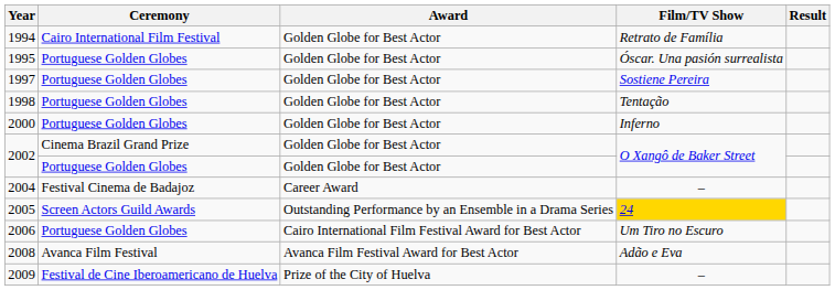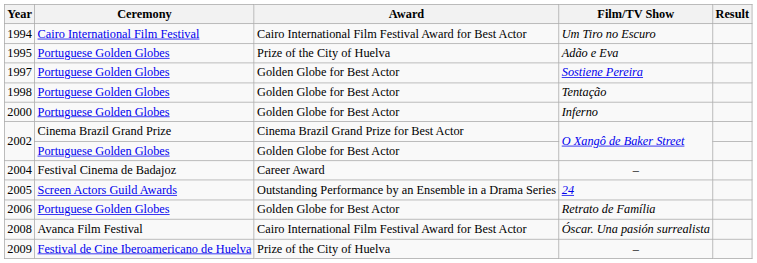1994 | Award: Golden Globe for Best Actor -> Cairo International Film Festival Award for Best Actor
1994 | Film/TV Show: Retrato de Família -> Um Tiro no Escuro
1995 | Award: Golden Globe for Best Actor -> Prize of the City of Huelva
1995 | Film/TV Show: Óscar. Una pasión surrealista -> Adão e Eva
2002 / Cinema Brazil Grand Prize | Award: Golden Globe for Best Actor -> Cinema Brazil Grand Prize for Best Actor
2005 | Film/TV Show: gold background -> no background
2006 | Award: Cairo International Film Festival Award for Best Actor -> Golden Globe for Best Actor
2006 | Film/TV Show: Um Tiro no Escuro -> Retrato de Família
2008 | Award: Avanca Film Festival Award for Best Actor -> Cairo International Film Festival Award for Best Actor
2008 | Film/TV Show: Adão e Eva -> Óscar. Una pasión surrealista
